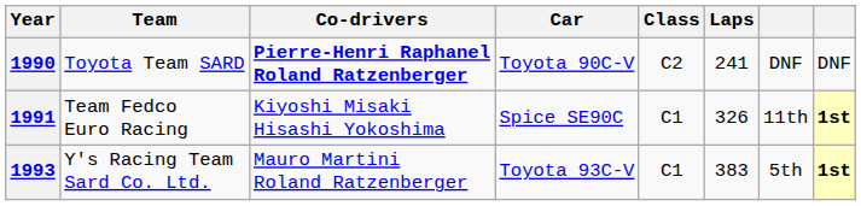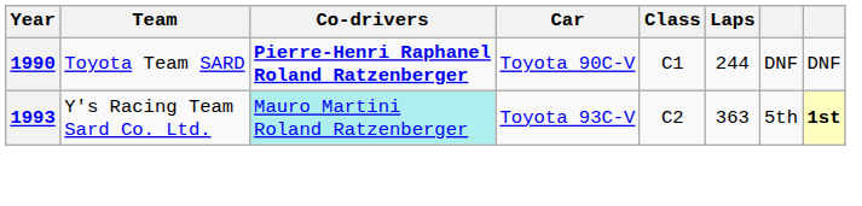1990 | Class: C2 -> C1
1990 | Laps: 241 -> 244
- row: 1991 | Team Fedco Euro Racing | Kiyoshi Misaki Hisashi Yokoshima | Spice SE90C | C1 | 326 | 11th | 1st
1993 | Co-drivers: no background -> paleturquoise background
1993 | Class: C1 -> C2
1993 | Laps: 383 -> 363
